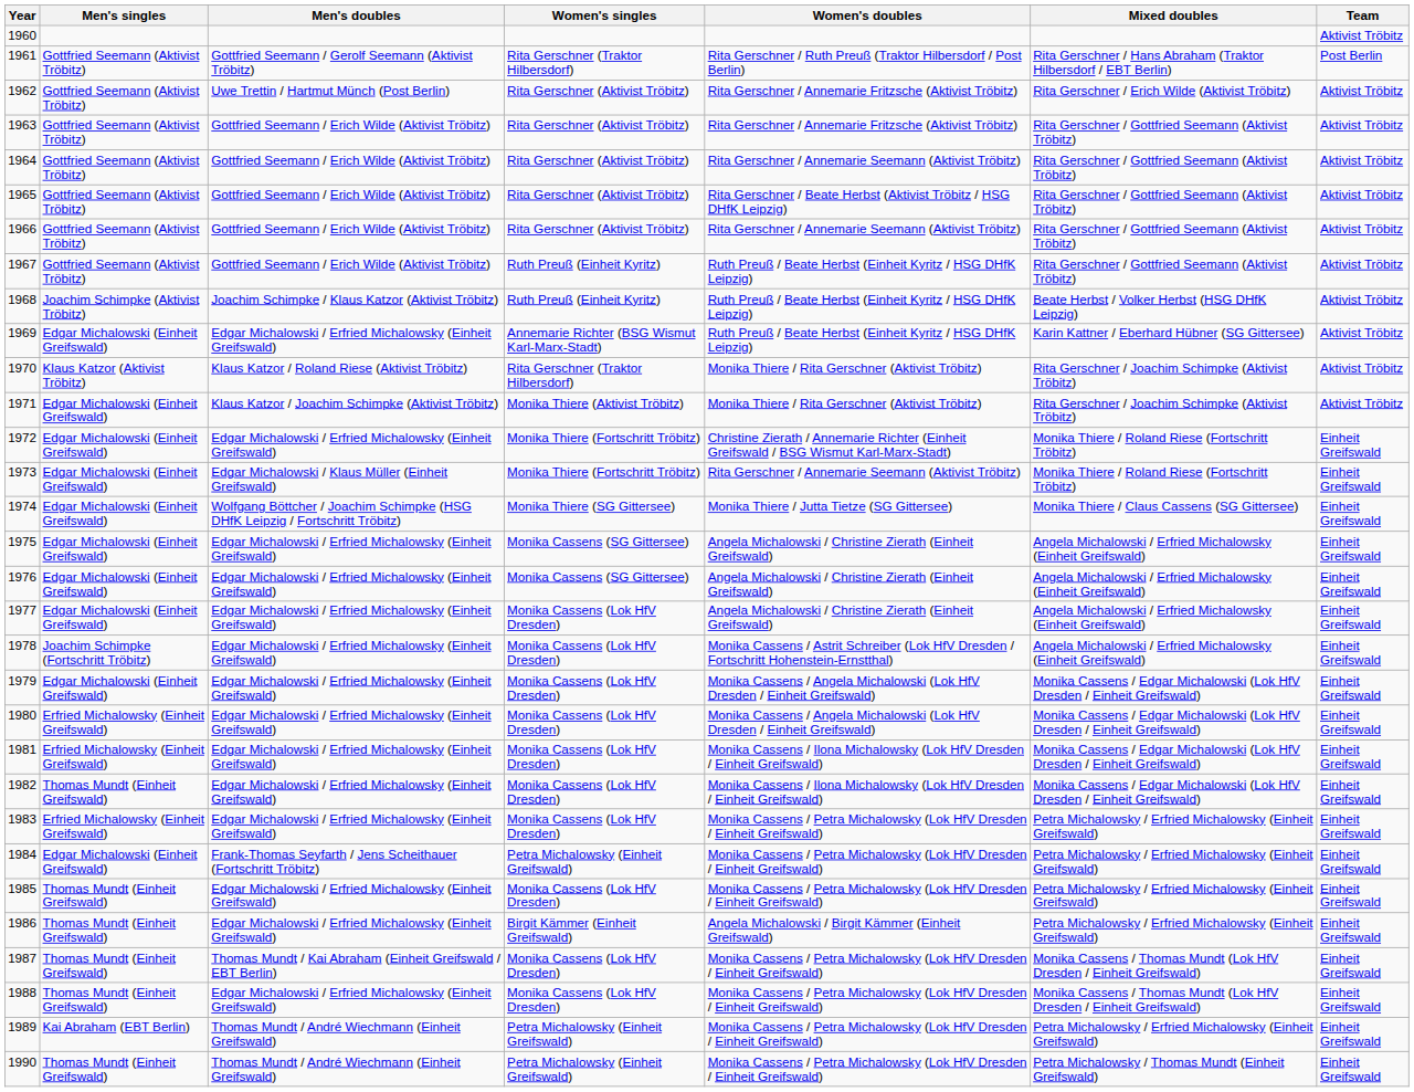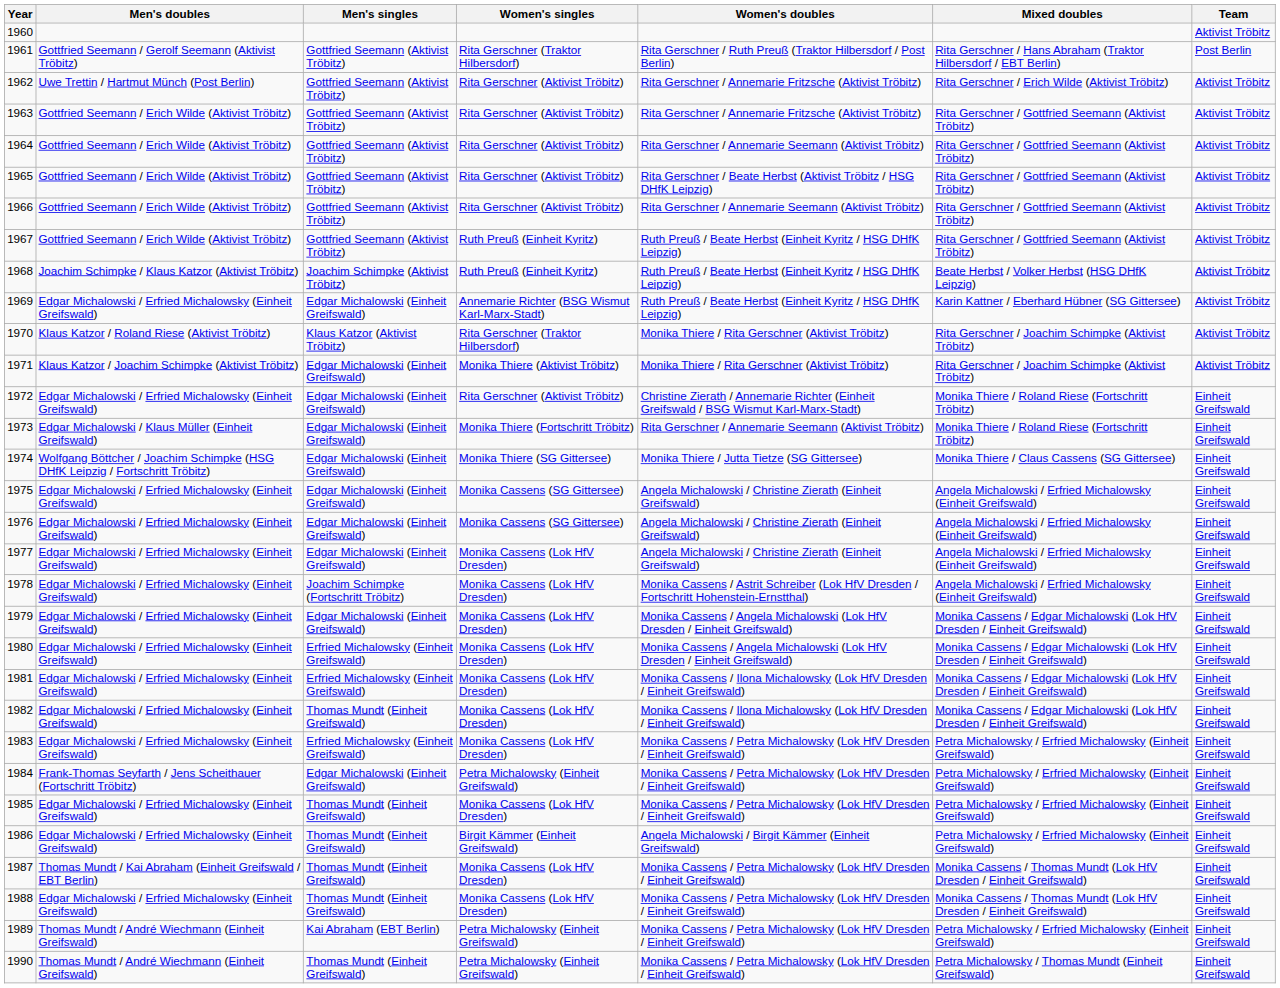columns swapped: Men's singles <-> Men's doubles
1972 | Women's singles: Monika Thiere (Fortschritt Tröbitz) -> Rita Gerschner (Aktivist Tröbitz)
